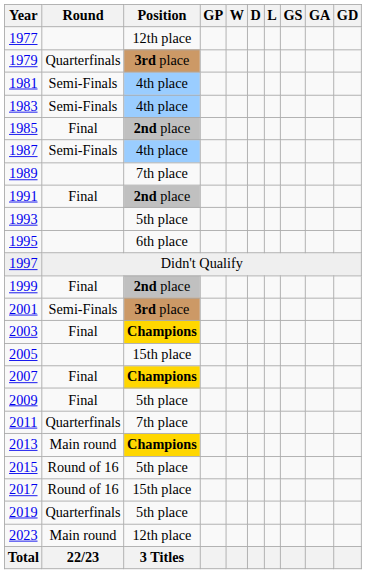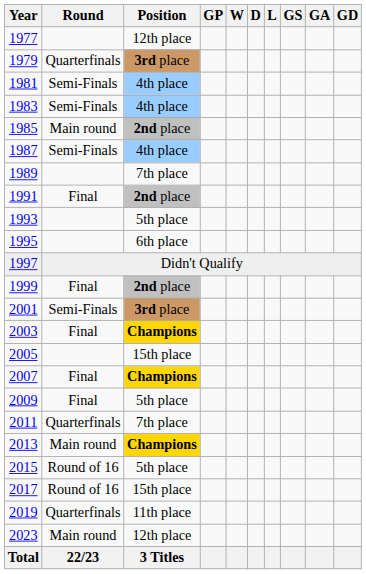1985 | Round: Final -> Main round
2019 | Position: 5th place -> 11th place
